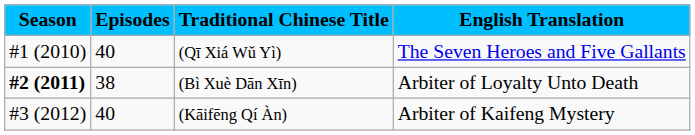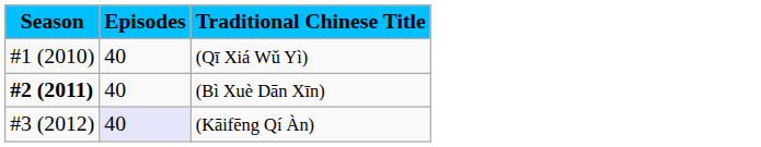- column: English Translation | The Seven Heroes and Five Gallants | Arbiter of Loyalty Unto Death | Arbiter of Kaifeng Mystery
(Bì Xuè Dān Xīn) | Episodes: 38 -> 40
(Kāifēng Qí Àn) | Episodes: no background -> lavender background
